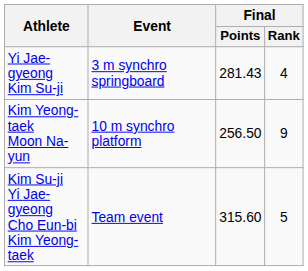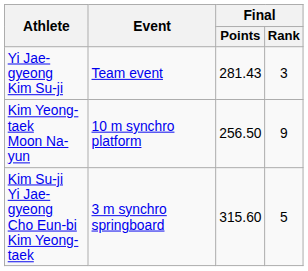Yi Jae-gyeong Kim Su-ji | Event: 3 m synchro springboard -> Team event
Yi Jae-gyeong Kim Su-ji | Final / Rank: 4 -> 3
Kim Su-ji Yi Jae-gyeong Cho Eun-bi Kim Yeong-taek | Event: Team event -> 3 m synchro springboard
